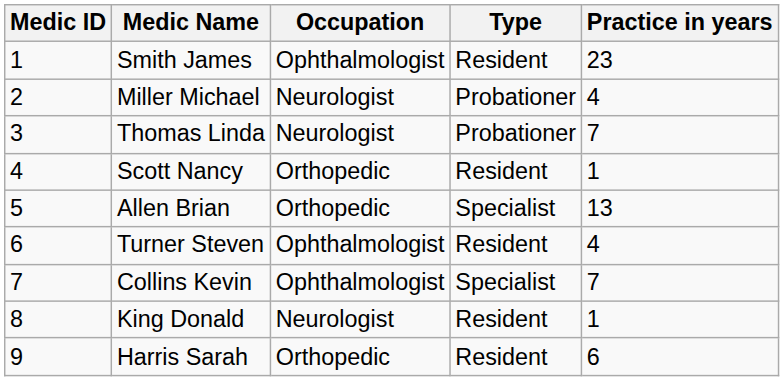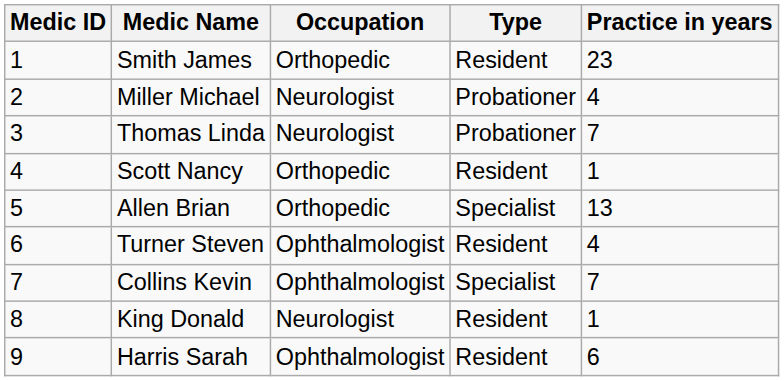Smith James | Occupation: Ophthalmologist -> Orthopedic
Harris Sarah | Occupation: Orthopedic -> Ophthalmologist
